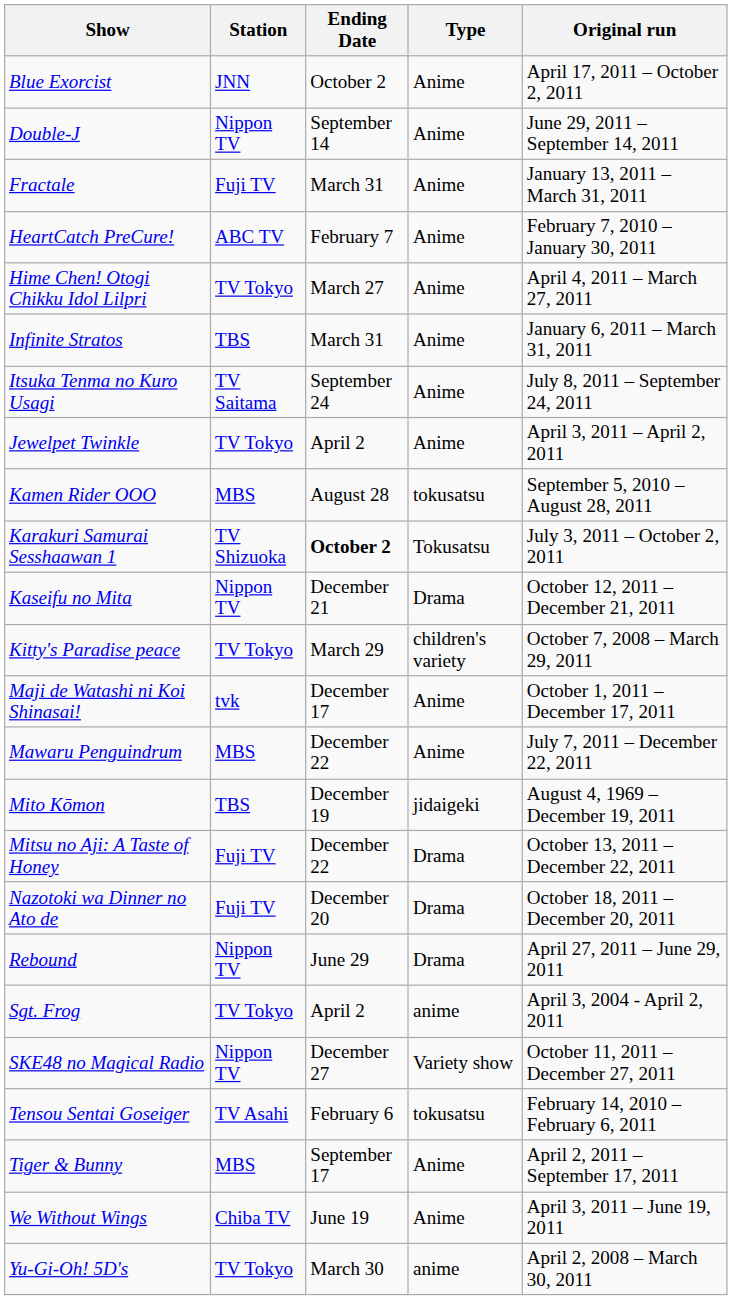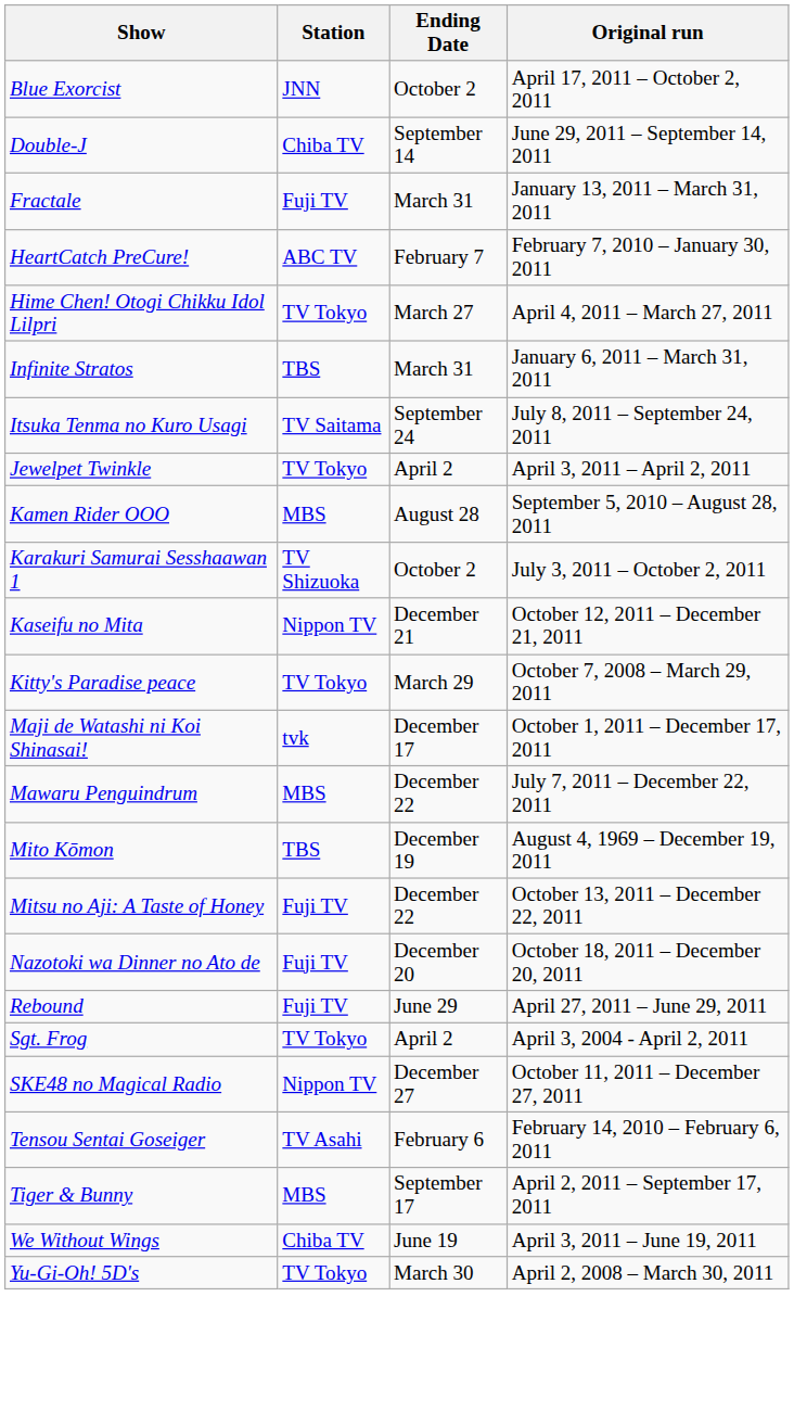- column: Type | Anime | Anime | Anime | Anime | Anime | Anime | Anime | Anime | tokusatsu | Tokusatsu | Drama | children's variety | Anime | Anime | jidaigeki | Drama | Drama | Drama | anime | Variety show | tokusatsu | Anime | Anime | anime
Double-J | Station: Nippon TV -> Chiba TV
Karakuri Samurai Sesshaawan 1 | Ending Date: bold -> normal
Rebound | Station: Nippon TV -> Fuji TV
